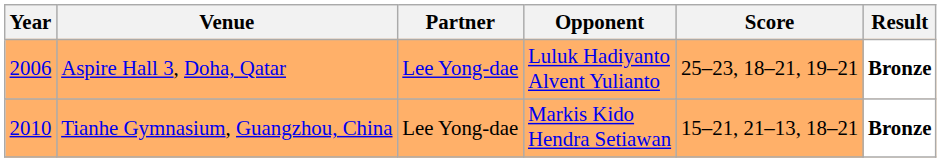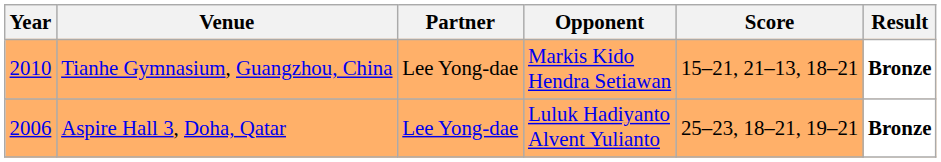rows swapped: Aspire Hall 3, Doha, Qatar <-> Tianhe Gymnasium, Guangzhou, China
